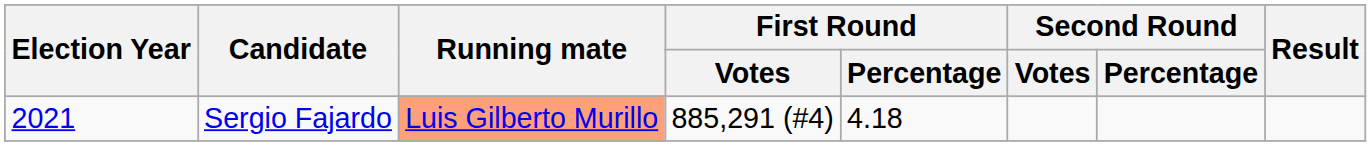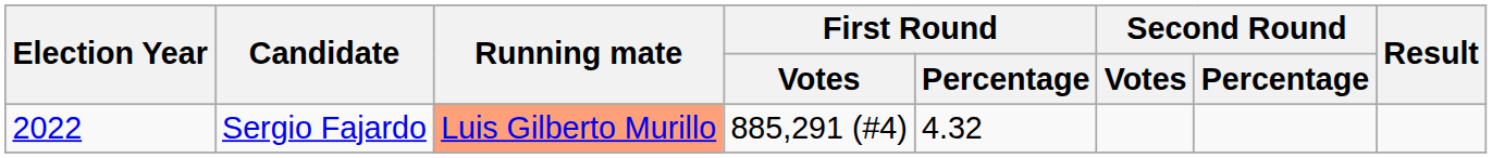Sergio Fajardo | Election Year: 2021 -> 2022
Sergio Fajardo | First Round / Percentage: 4.18 -> 4.32
